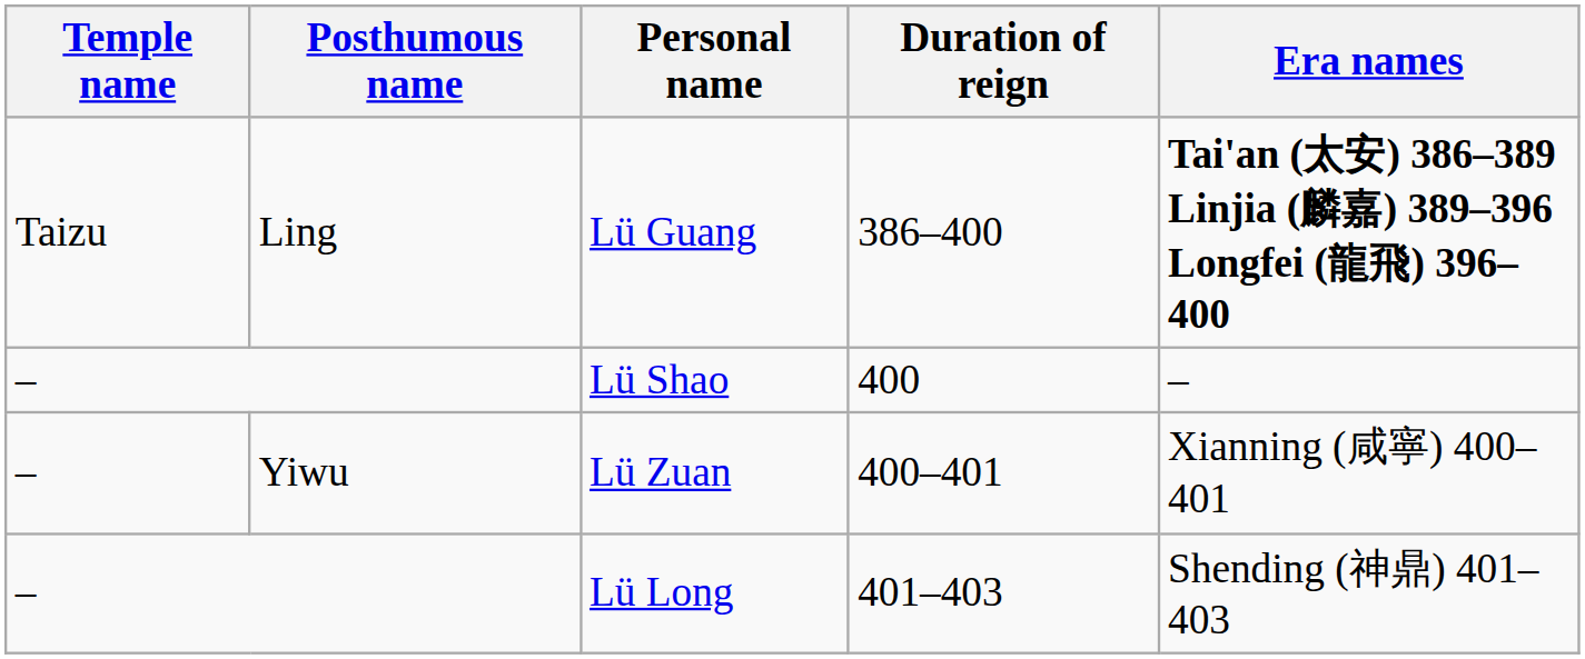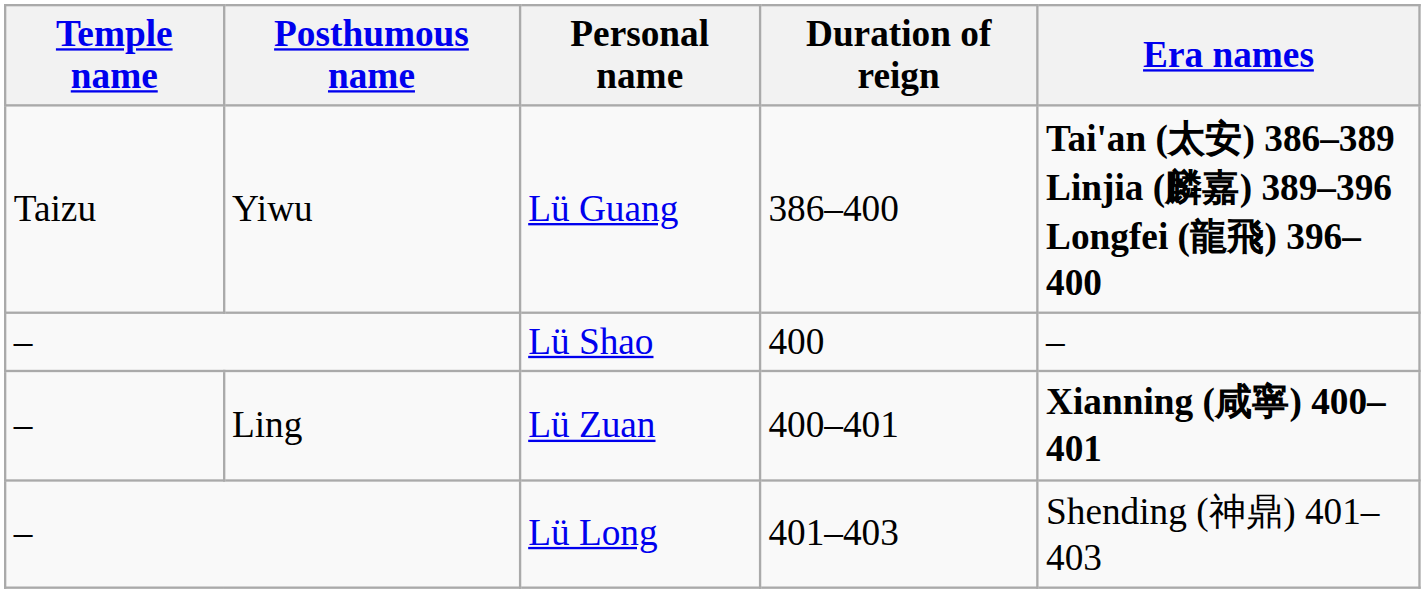Lü Guang | Posthumous name: Ling -> Yiwu
Lü Zuan | Posthumous name: Yiwu -> Ling
Lü Zuan | Era names: normal -> bold
